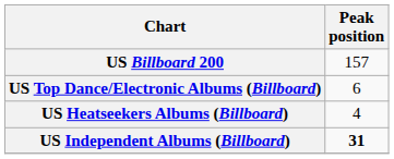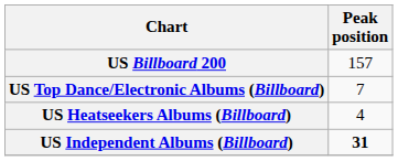US Top Dance/Electronic Albums (Billboard) | Peak position: 6 -> 7
